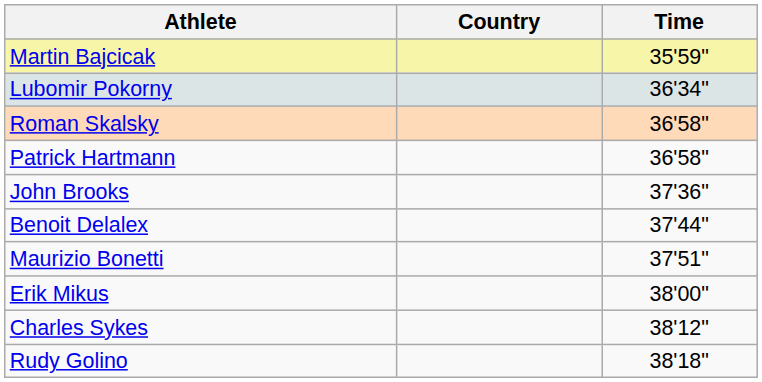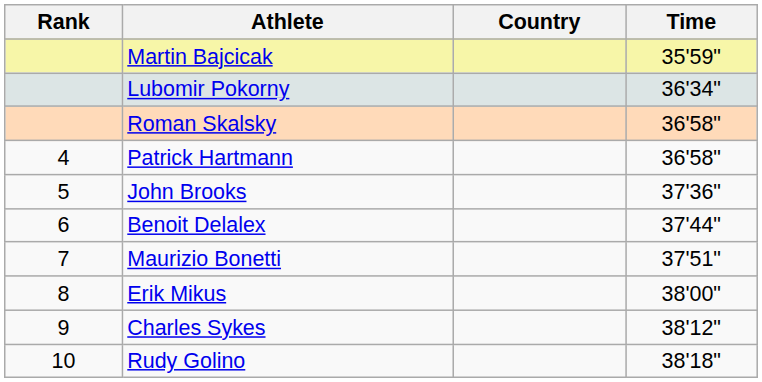+ column: Rank | 4 | 5 | 6 | 7 | 8 | 9 | 10
